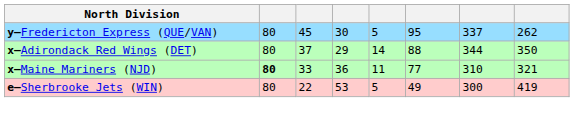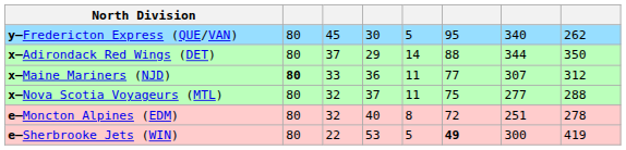y–Fredericton Express (QUE/VAN) | column 7: 337 -> 340
x–Maine Mariners (NJD) | column 7: 310 -> 307
x–Maine Mariners (NJD) | column 8: 321 -> 312
+ row: x–Nova Scotia Voyageurs (MTL) | 80 | 32 | 37 | 11 | 75 | 277 | 288
+ row: e–Moncton Alpines (EDM) | 80 | 32 | 40 | 8 | 72 | 251 | 278
e–Sherbrooke Jets (WIN) | column 6: normal -> bold
